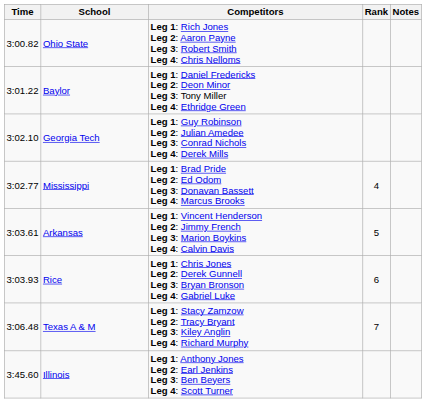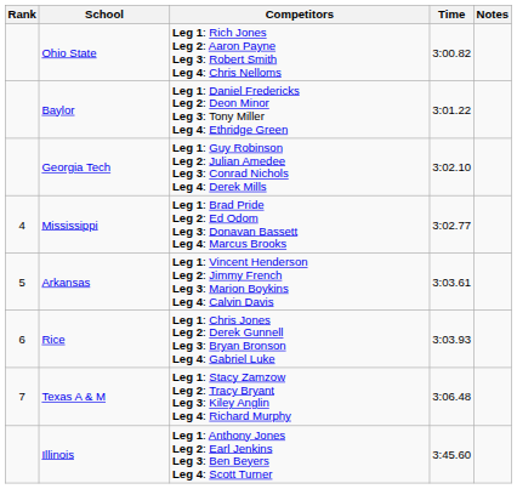columns swapped: Rank <-> Time
